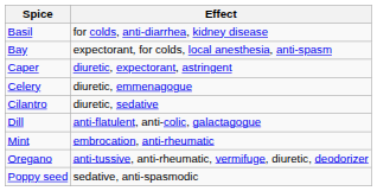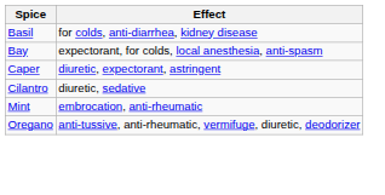- row: Celery | diuretic, emmenagogue
- row: Dill | anti-flatulent, anti-colic, galactagogue
- row: Poppy seed | sedative, anti-spasmodic
